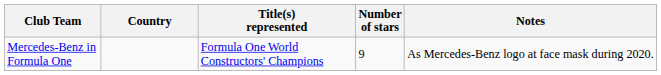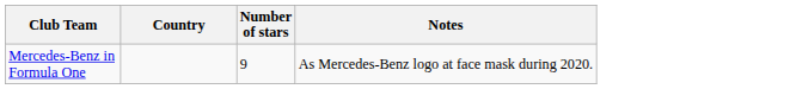- column: Title(s) represented | Formula One World Constructors' Champions
